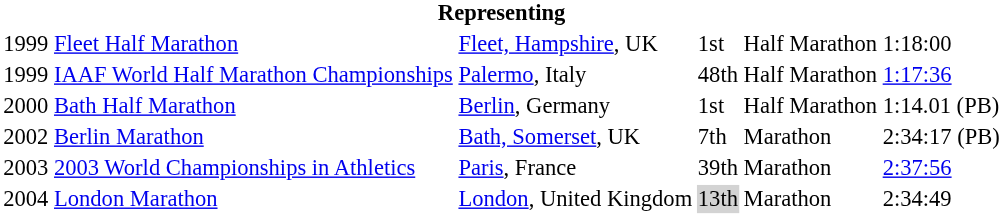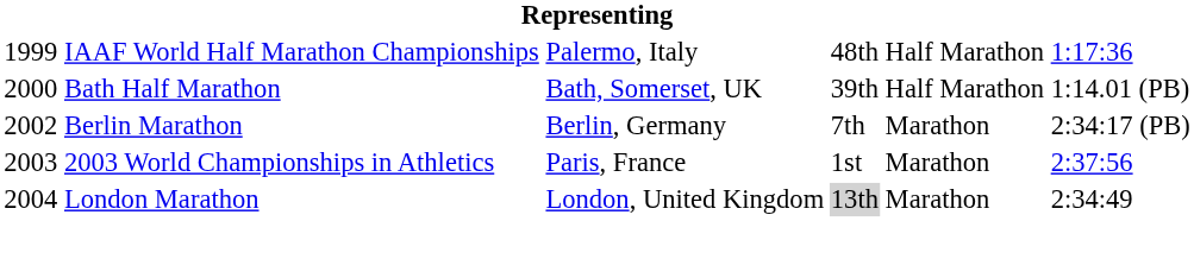- row: 1999 | Fleet Half Marathon | Fleet, Hampshire, UK | 1st | Half Marathon | 1:18:00
Bath Half Marathon | column 3: Berlin, Germany -> Bath, Somerset, UK
Bath Half Marathon | column 4: 1st -> 39th
Berlin Marathon | column 3: Bath, Somerset, UK -> Berlin, Germany
2003 World Championships in Athletics | column 4: 39th -> 1st
